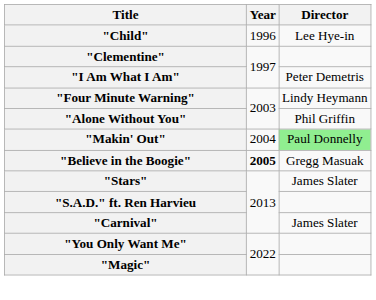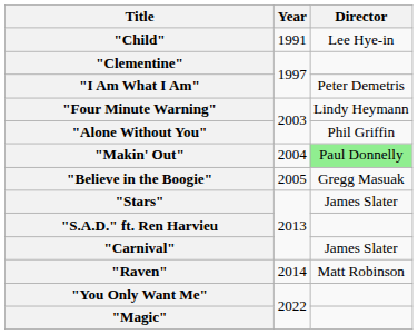"Child" | Year: 1996 -> 1991
"Believe in the Boogie" | Year: bold -> normal
+ row: "Raven" | 2014 | Matt Robinson
